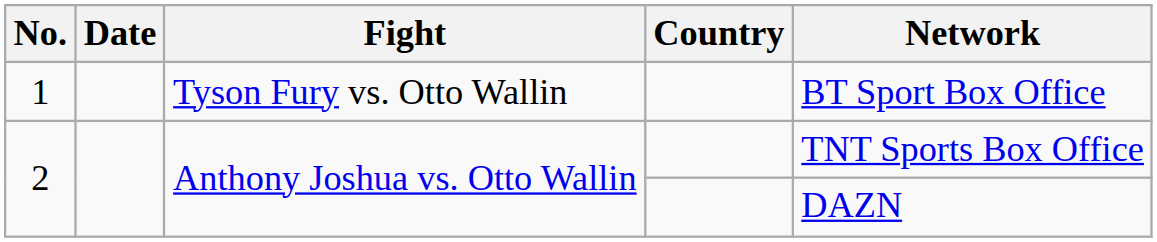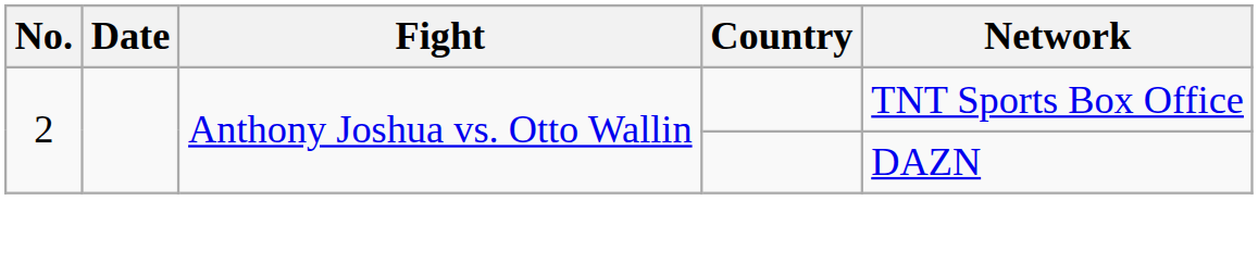- row: 1 | Tyson Fury vs. Otto Wallin | BT Sport Box Office
